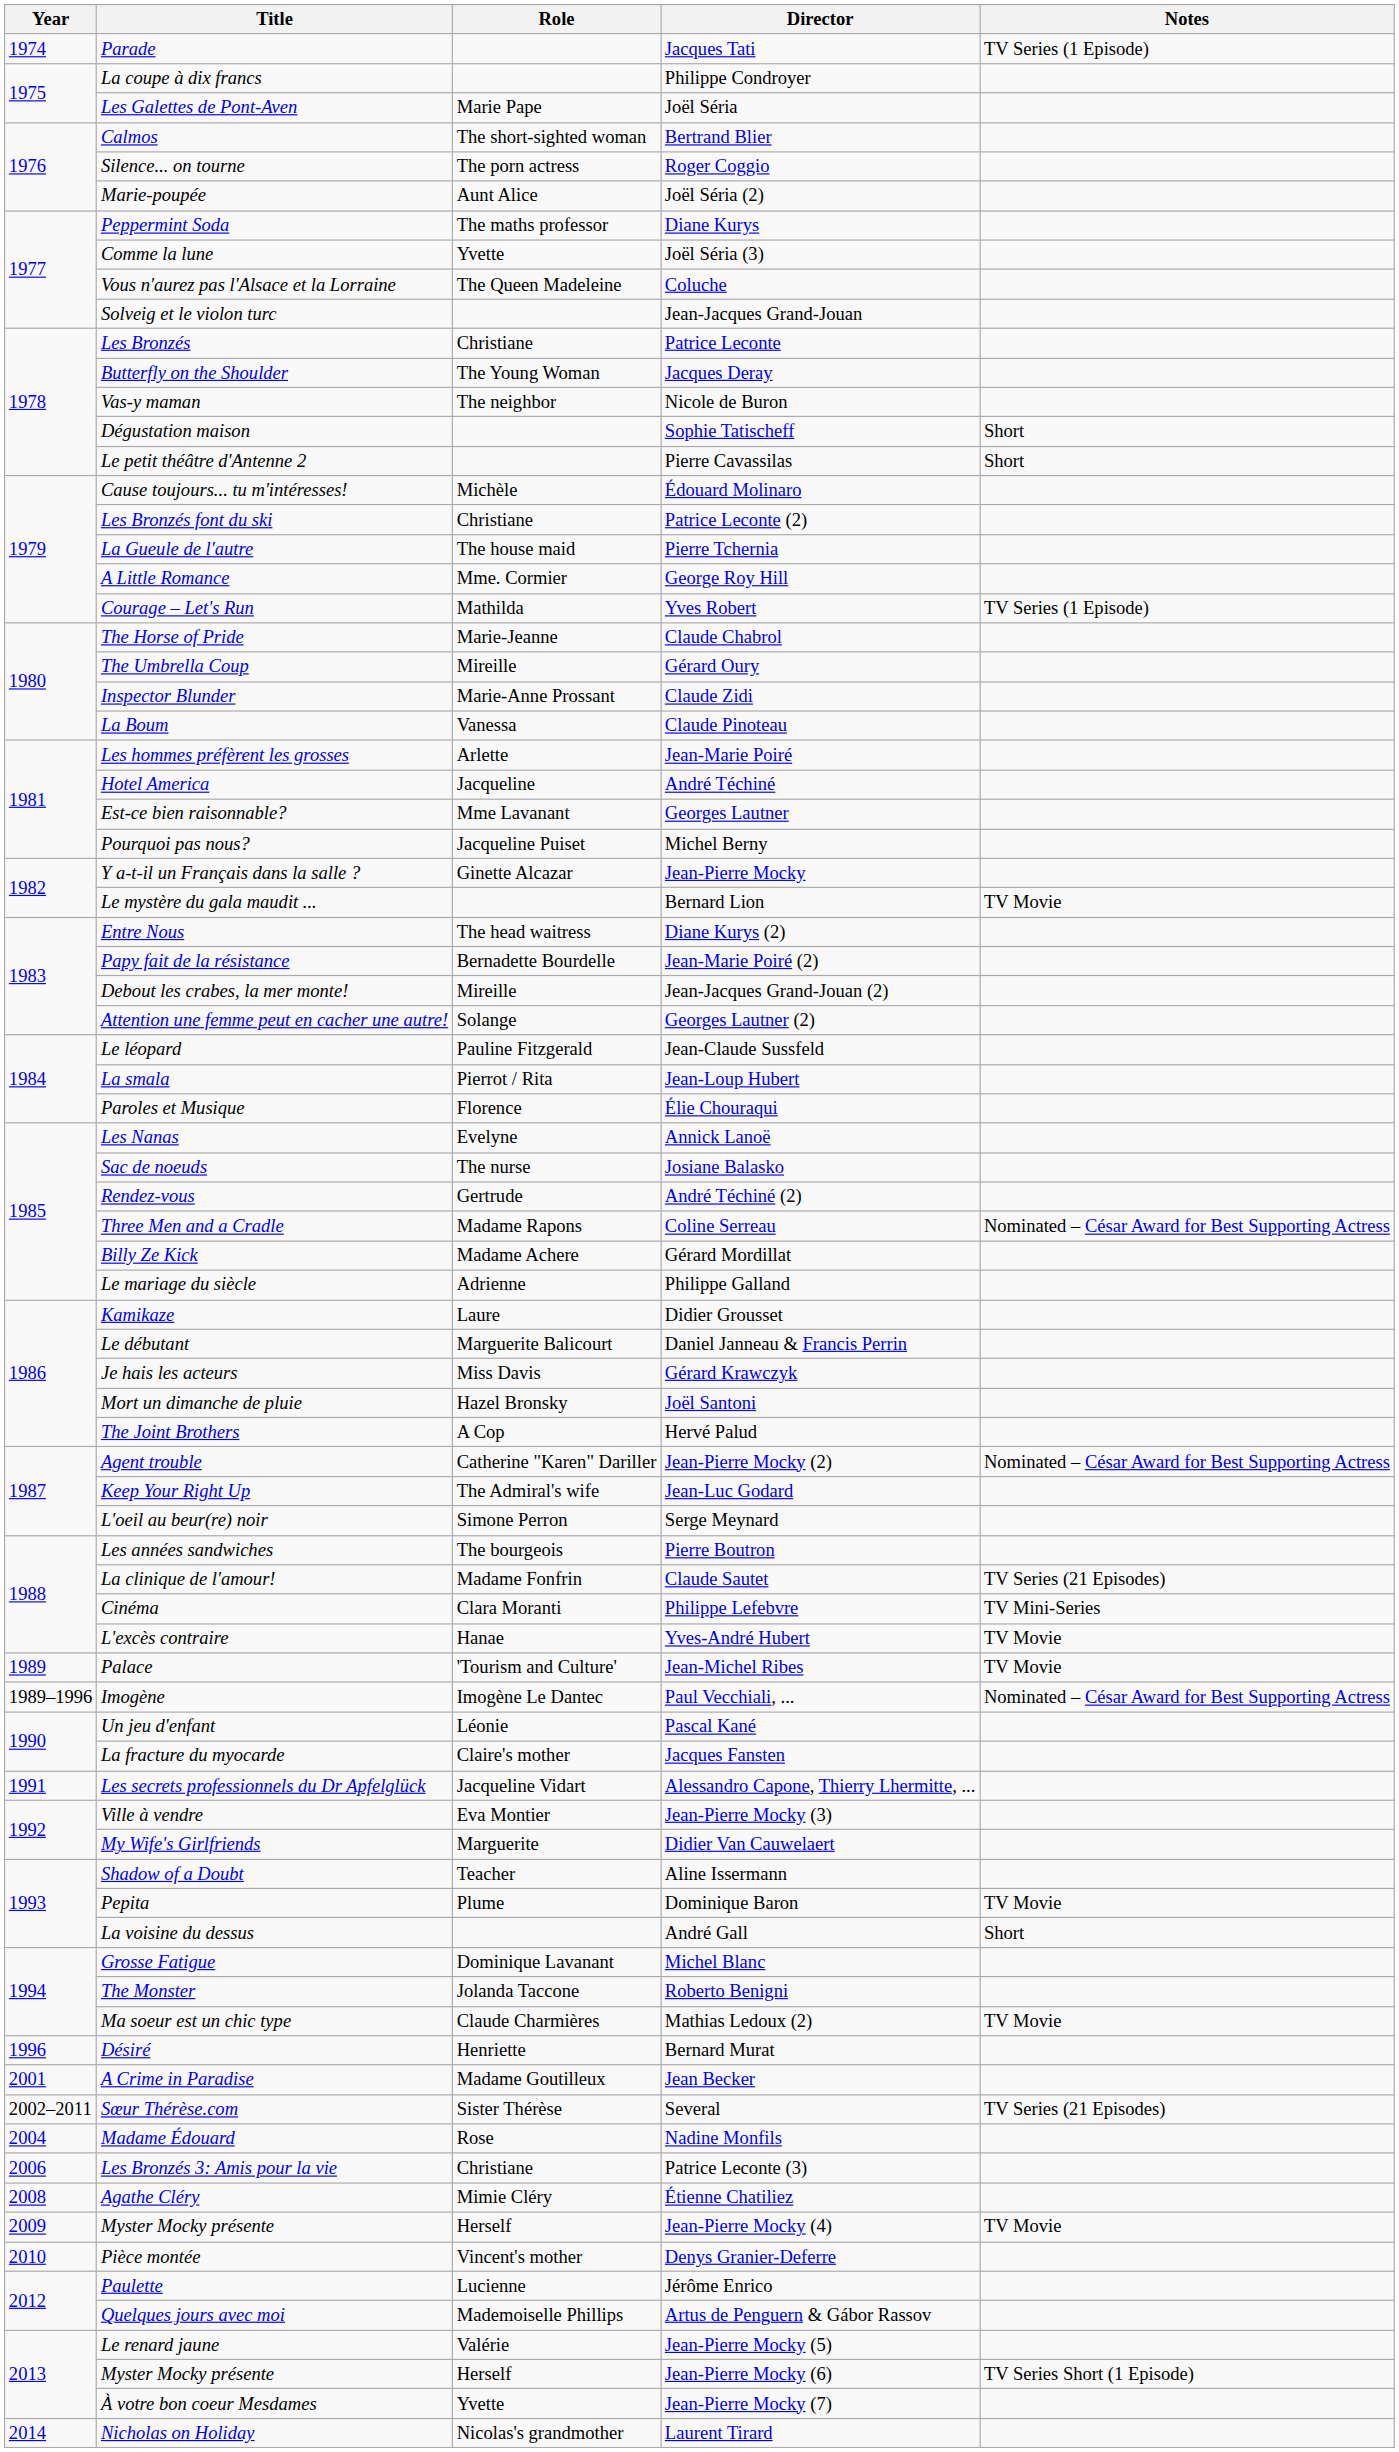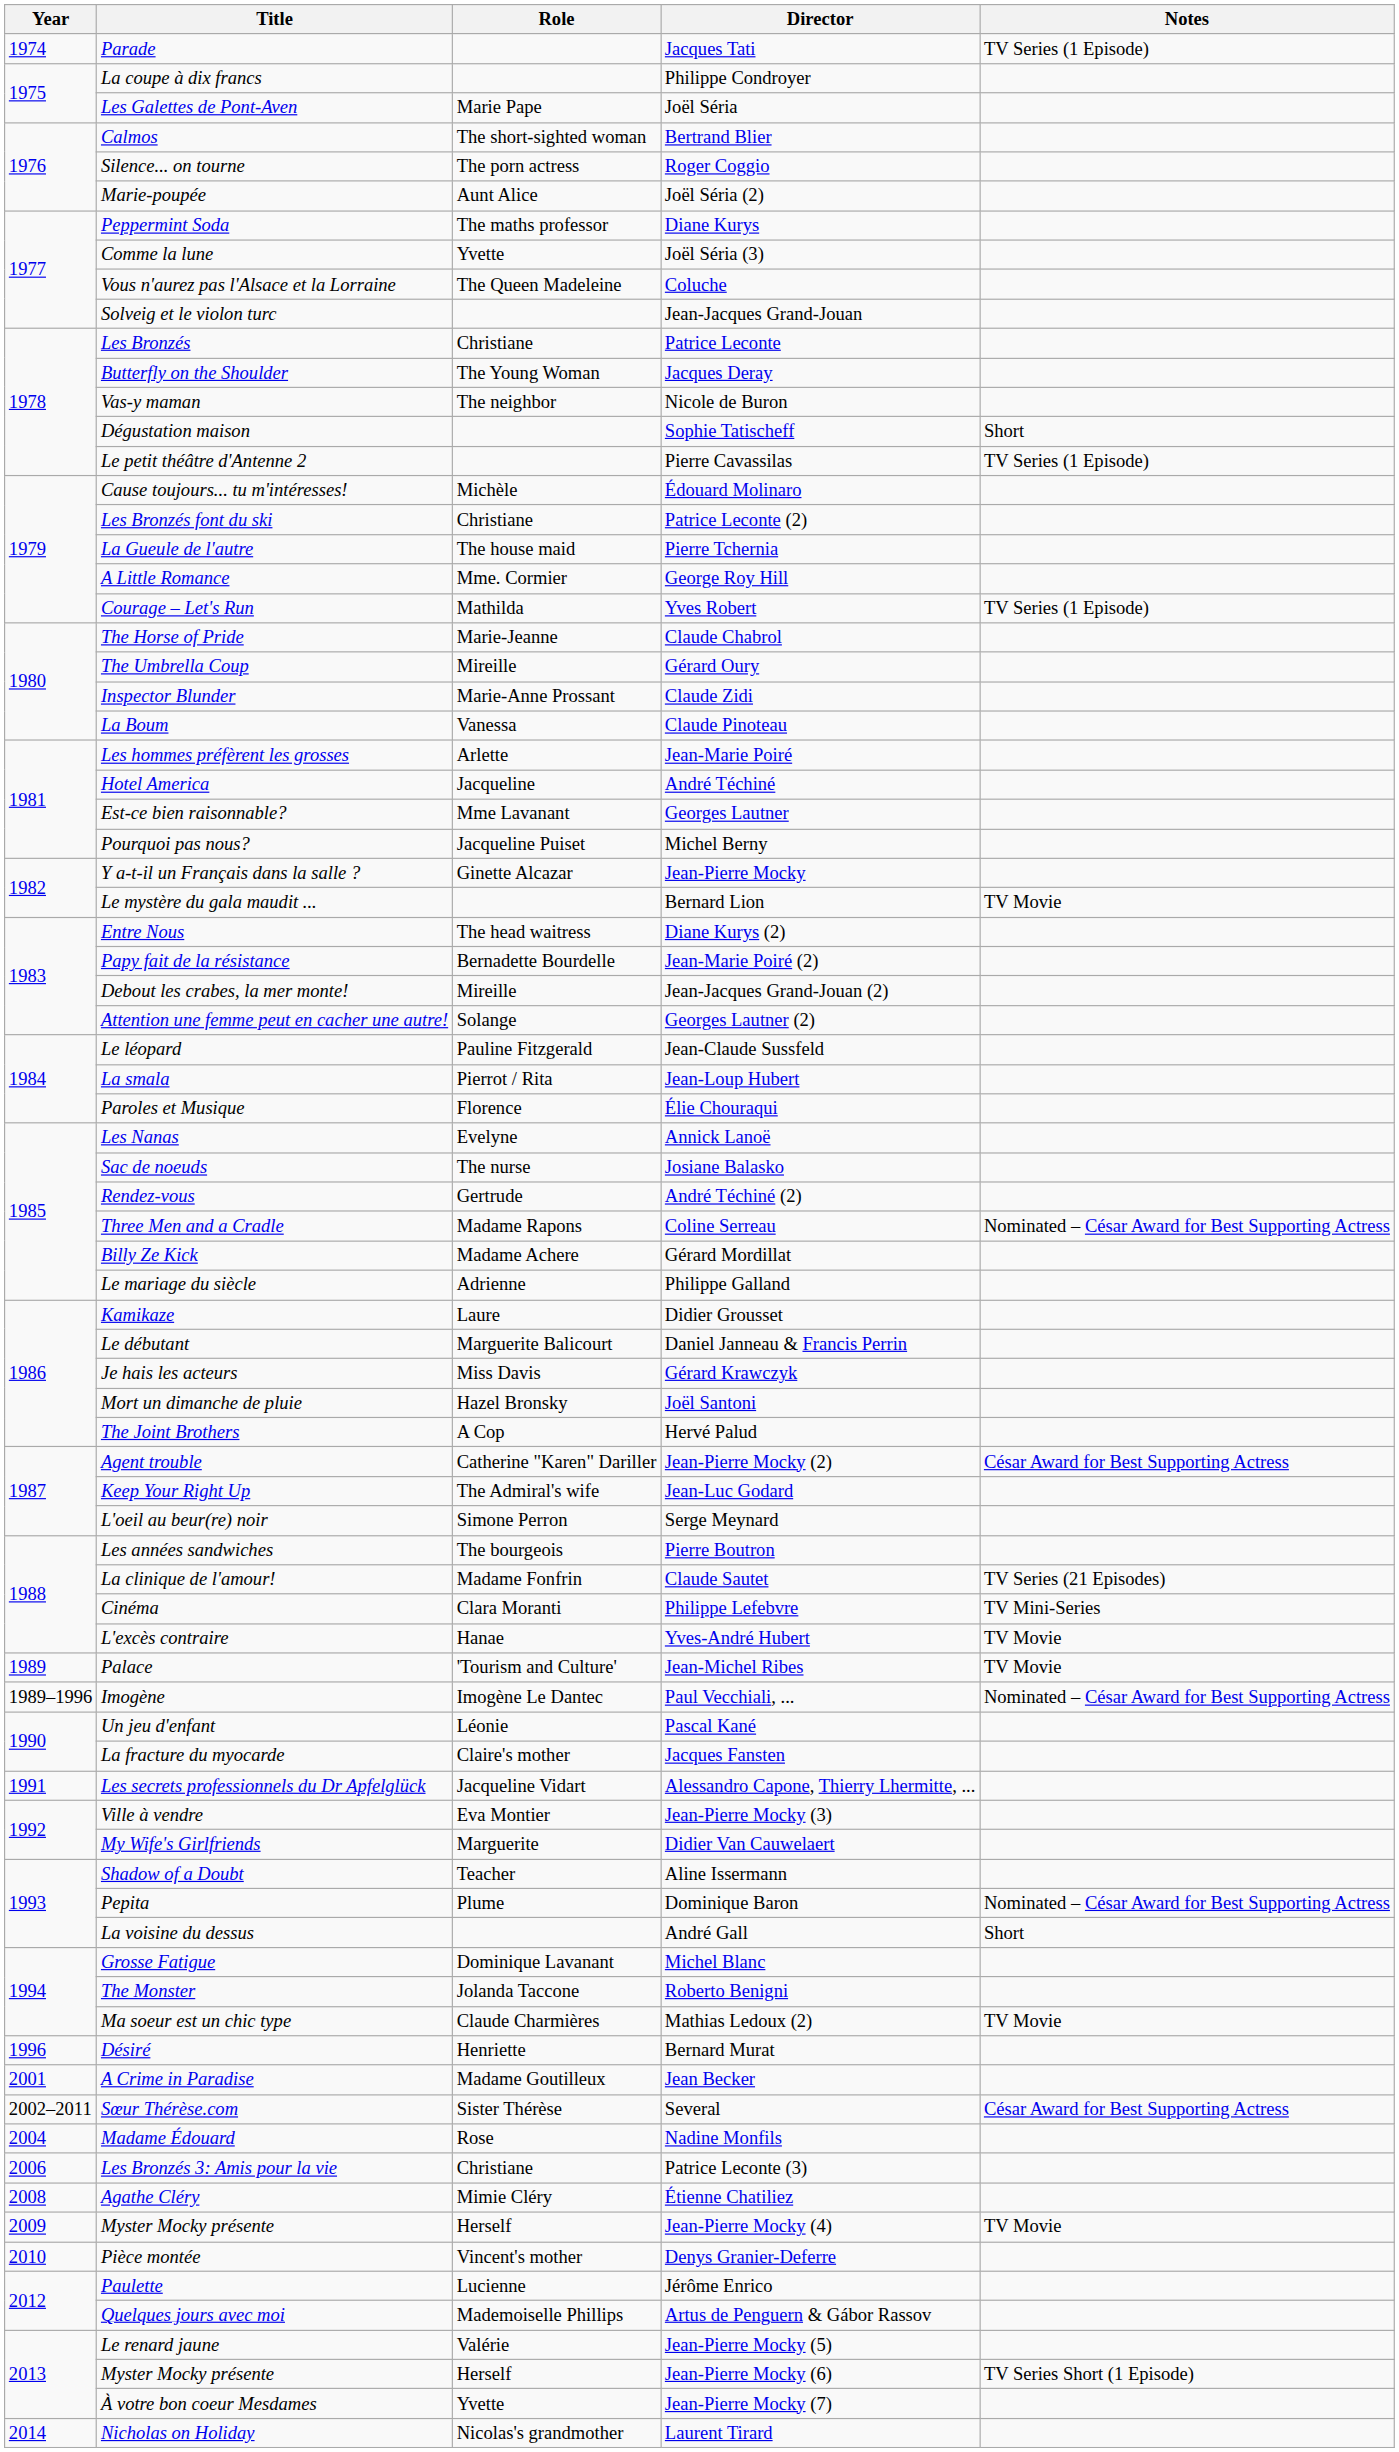Pierre Cavassilas | Notes: Short -> TV Series (1 Episode)
Jean-Pierre Mocky (2) | Notes: Nominated – César Award for Best Supporting Actress -> César Award for Best Supporting Actress
Dominique Baron | Notes: TV Movie -> Nominated – César Award for Best Supporting Actress
Several | Notes: TV Series (21 Episodes) -> César Award for Best Supporting Actress
